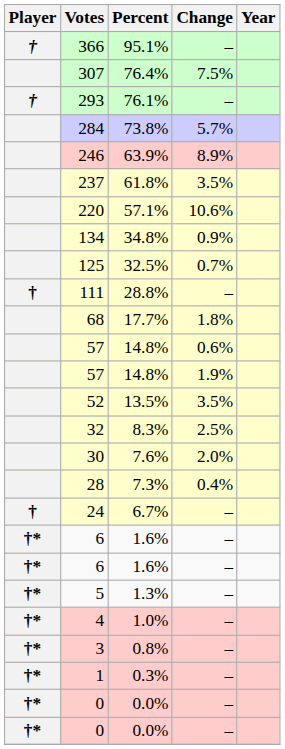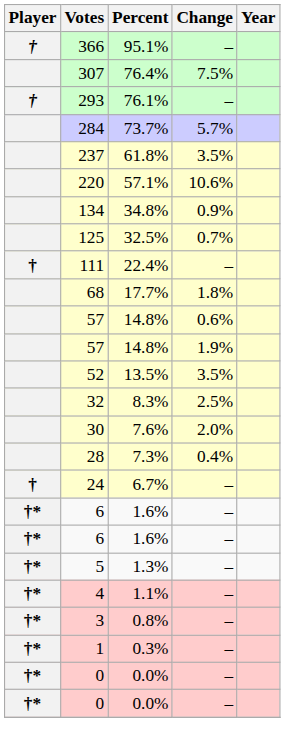284 | Percent: 73.8% -> 73.7%
- row: 246 | 63.9% | 8.9%
111 | Percent: 28.8% -> 22.4%
4 | Percent: 1.0% -> 1.1%
